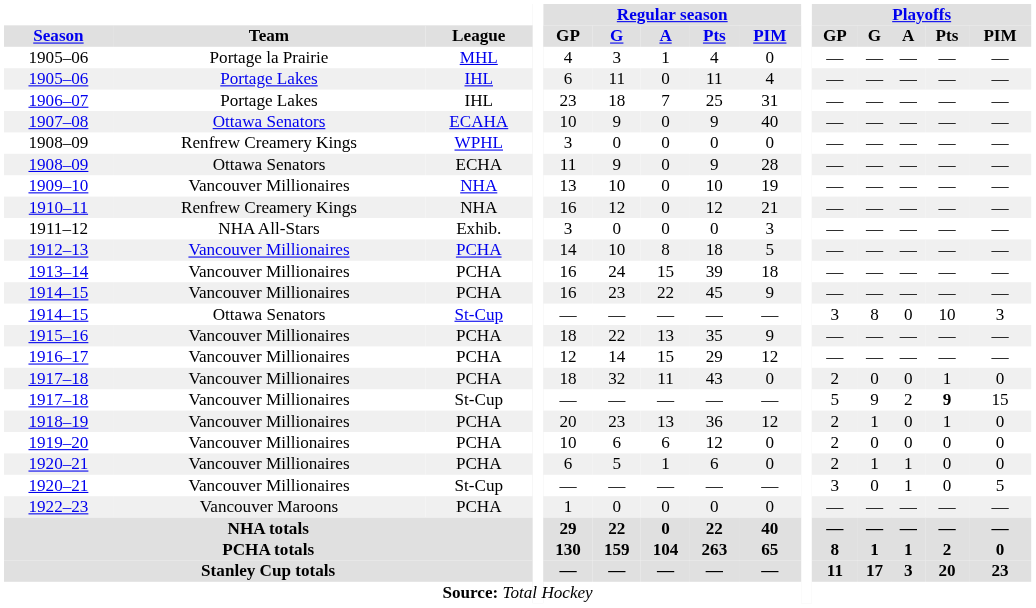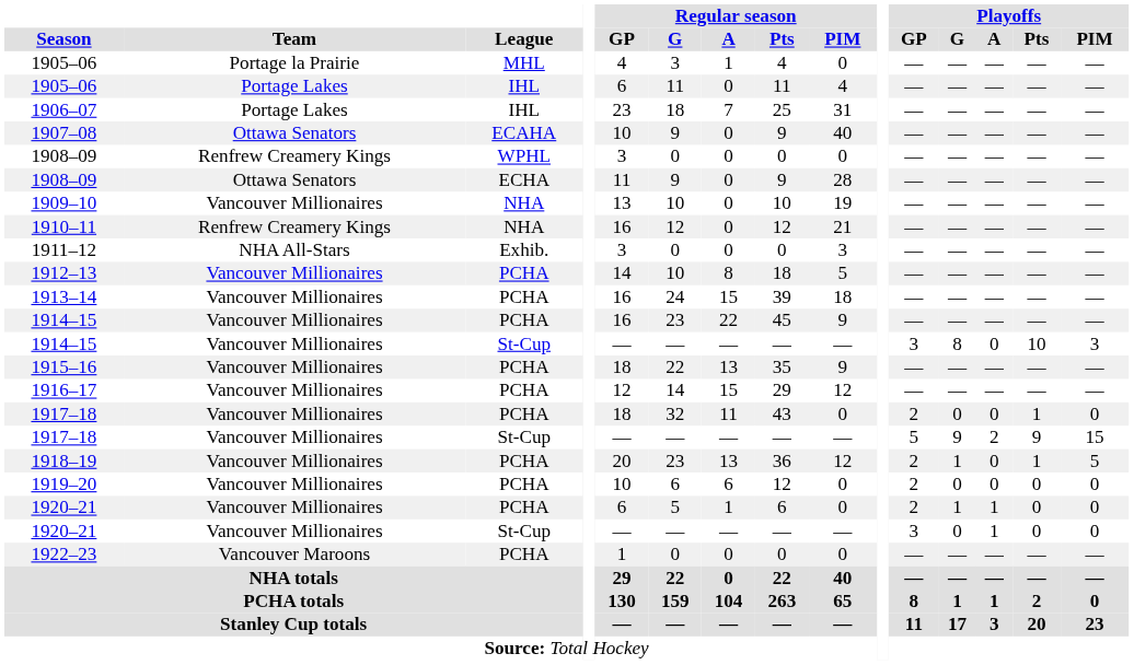1914–15 / St-Cup | Team: Ottawa Senators -> Vancouver Millionaires
1917–18 / St-Cup | Playoffs / Pts: bold -> normal
1918–19 | Playoffs / PIM: 0 -> 5
1920–21 / St-Cup | Playoffs / PIM: 5 -> 0
